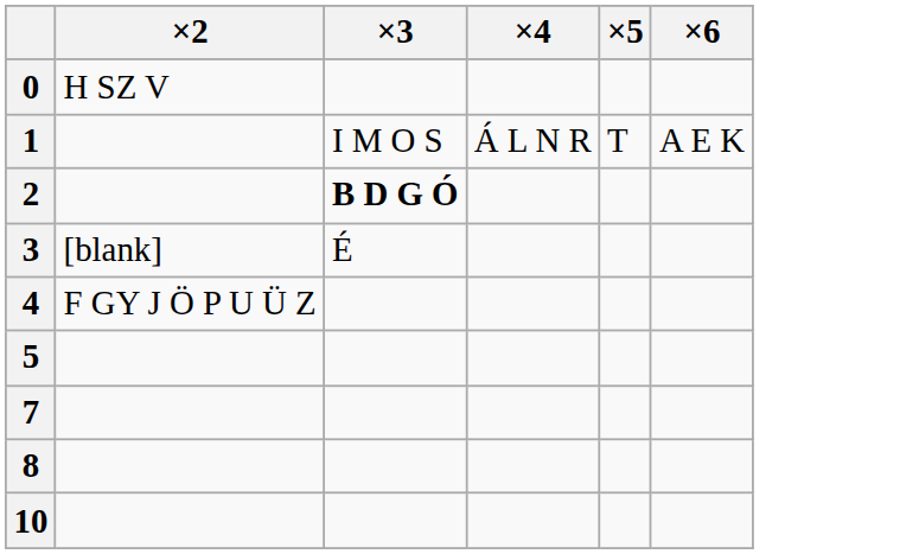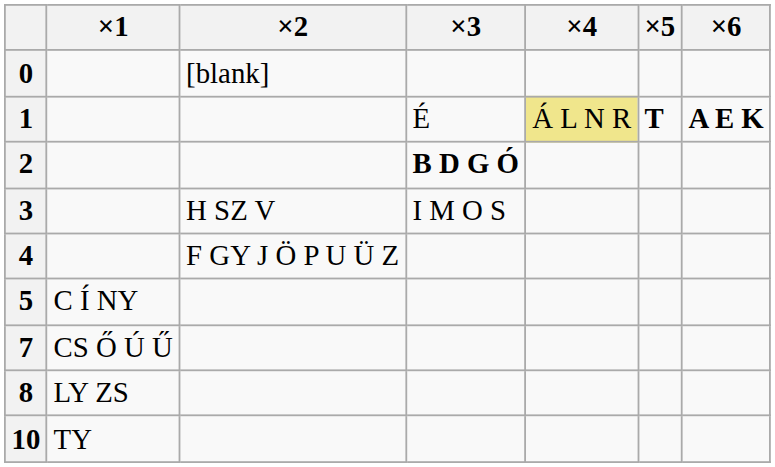+ column: ×1 | C Í NY | CS Ő Ú Ű | LY ZS | TY
0 | ×2: H SZ V -> [blank]
1 | ×3: I M O S -> É
1 | ×4: no background -> khaki background
1 | ×5: normal -> bold
1 | ×6: normal -> bold
3 | ×2: [blank] -> H SZ V
3 | ×3: É -> I M O S
